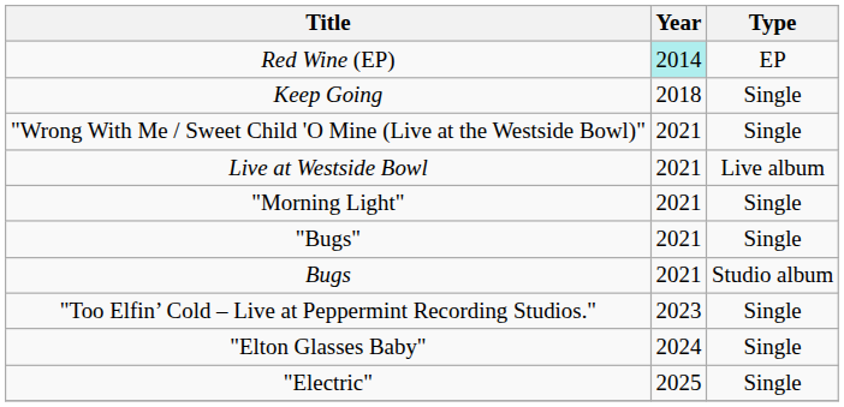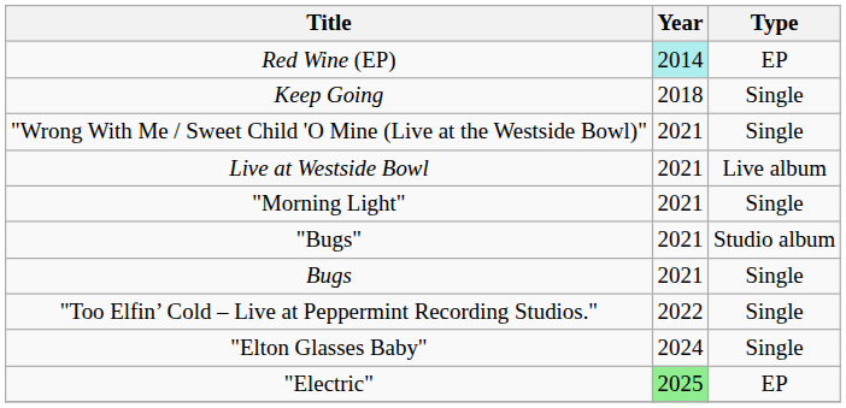"Bugs" | Type: Single -> Studio album
Bugs | Type: Studio album -> Single
"Too Elfin’ Cold – Live at Peppermint Recording Studios." | Year: 2023 -> 2022
"Electric" | Year: no background -> lightgreen background
"Electric" | Type: Single -> EP
